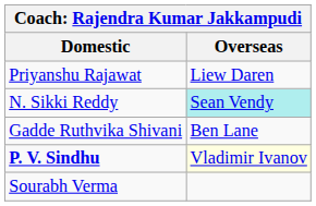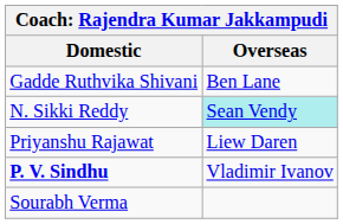rows swapped: Gadde Ruthvika Shivani <-> Priyanshu Rajawat
P. V. Sindhu | Overseas: lightyellow background -> no background
